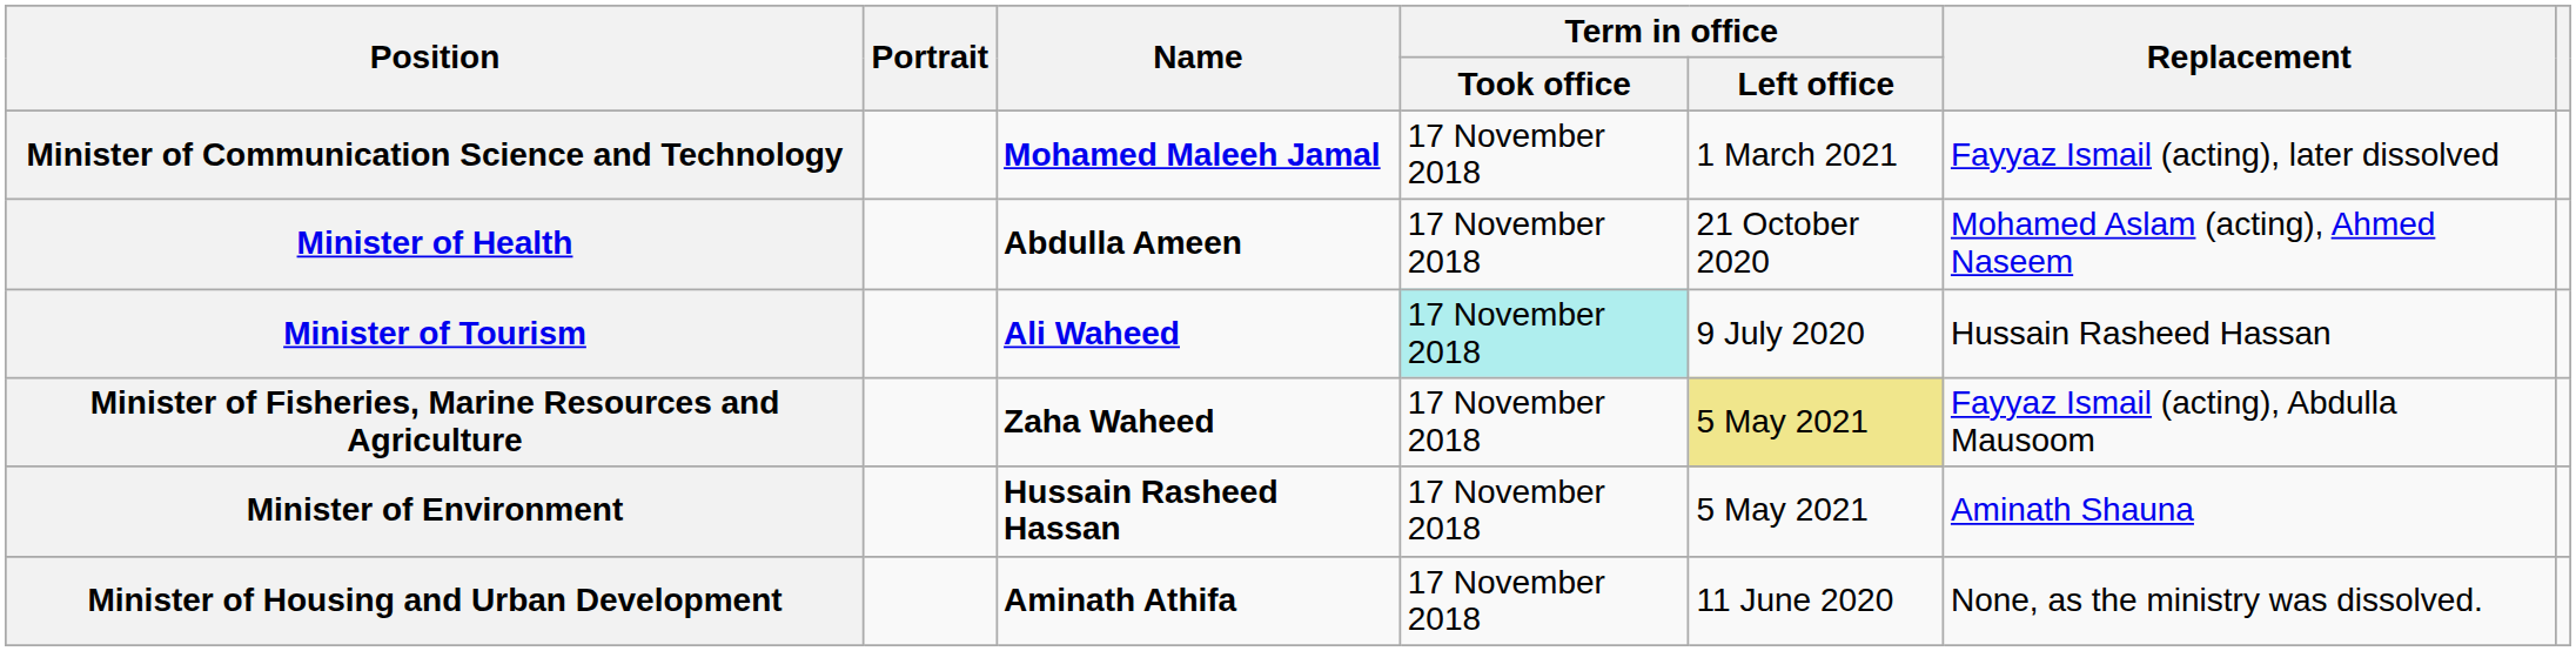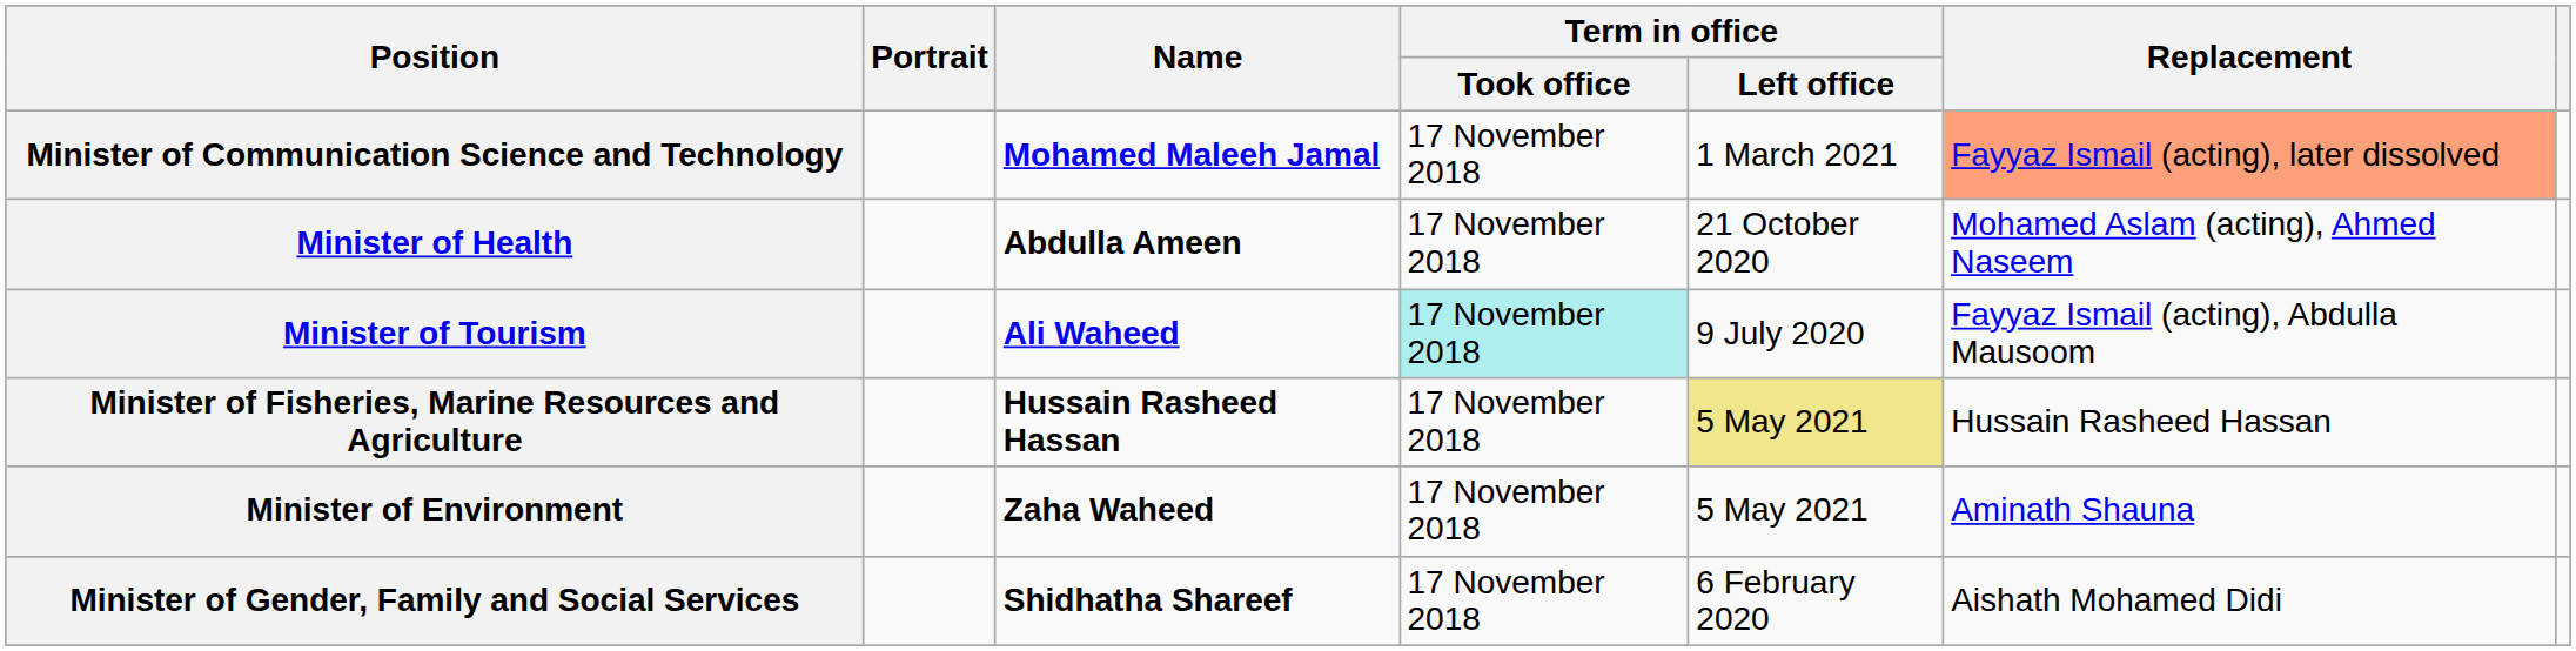Minister of Communication Science and Technology | Replacement: no background -> lightsalmon background
Minister of Tourism | Replacement: Hussain Rasheed Hassan -> Fayyaz Ismail (acting), Abdulla Mausoom
Minister of Fisheries, Marine Resources and Agriculture | Name: Zaha Waheed -> Hussain Rasheed Hassan
Minister of Fisheries, Marine Resources and Agriculture | Replacement: Fayyaz Ismail (acting), Abdulla Mausoom -> Hussain Rasheed Hassan
Minister of Environment | Name: Hussain Rasheed Hassan -> Zaha Waheed
- row: Minister of Housing and Urban Development | Aminath Athifa | 17 November 2018 | 11 June 2020 | None, as the ministry was dissolved.
+ row: Minister of Gender, Family and Social Services | Shidhatha Shareef | 17 November 2018 | 6 February 2020 | Aishath Mohamed Didi
